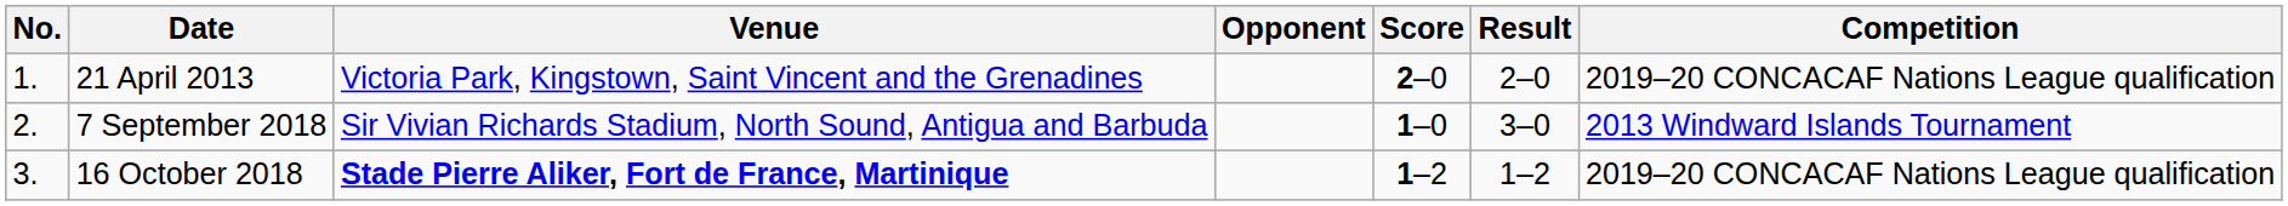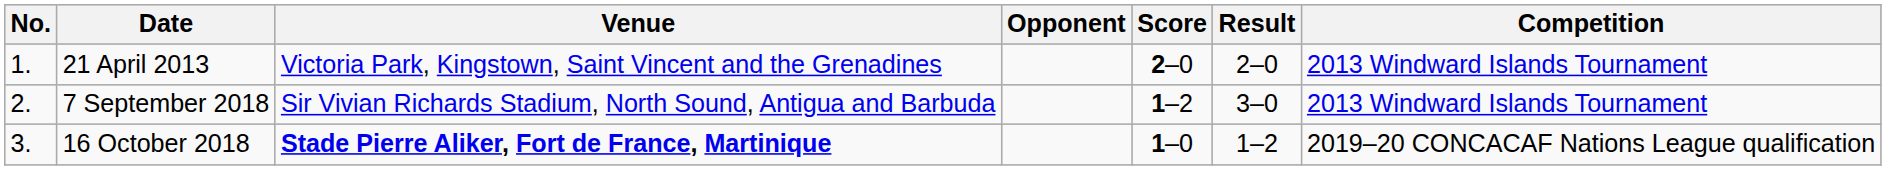21 April 2013 | Competition: 2019–20 CONCACAF Nations League qualification -> 2013 Windward Islands Tournament
7 September 2018 | Score: 1–0 -> 1–2
16 October 2018 | Score: 1–2 -> 1–0
